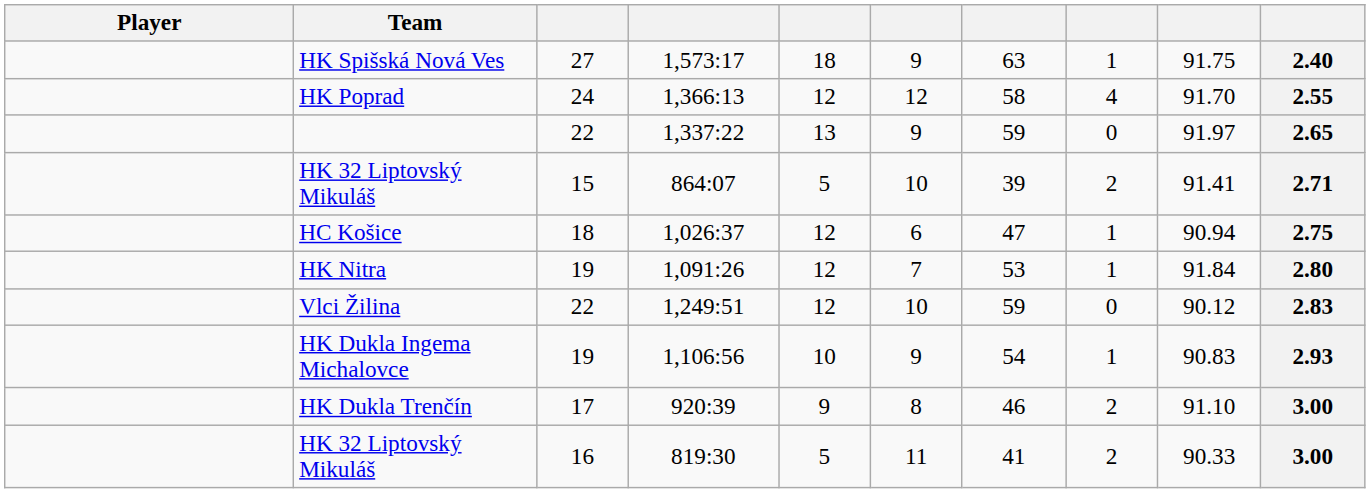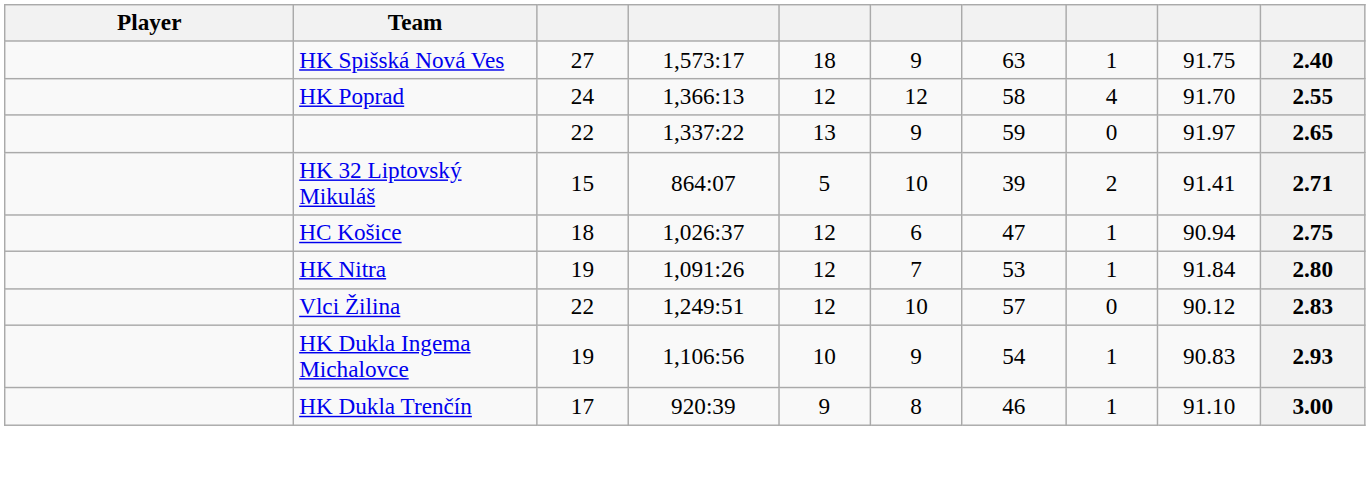Vlci Žilina | column 7: 59 -> 57
HK Dukla Trenčín | column 8: 2 -> 1
- row: HK 32 Liptovský Mikuláš | 16 | 819:30 | 5 | 11 | 41 | 2 | 90.33 | 3.00
